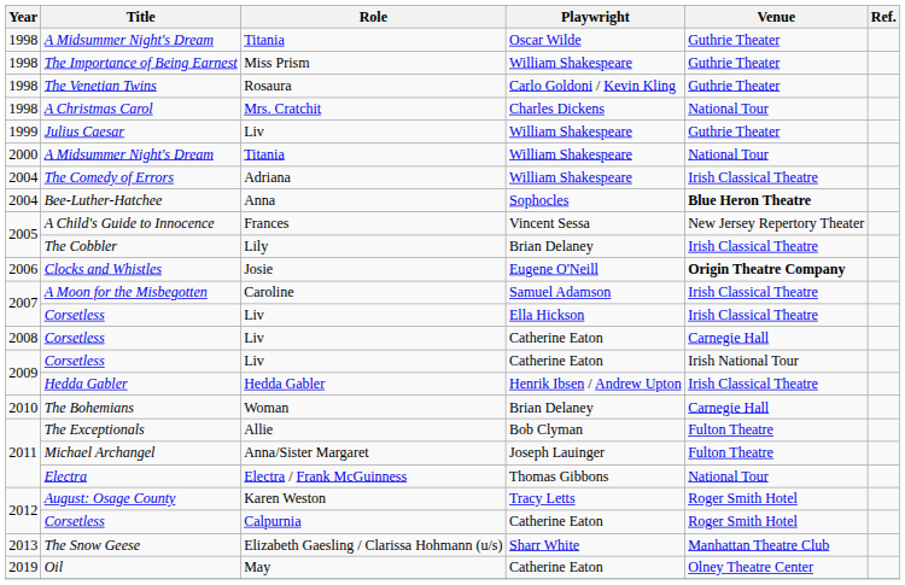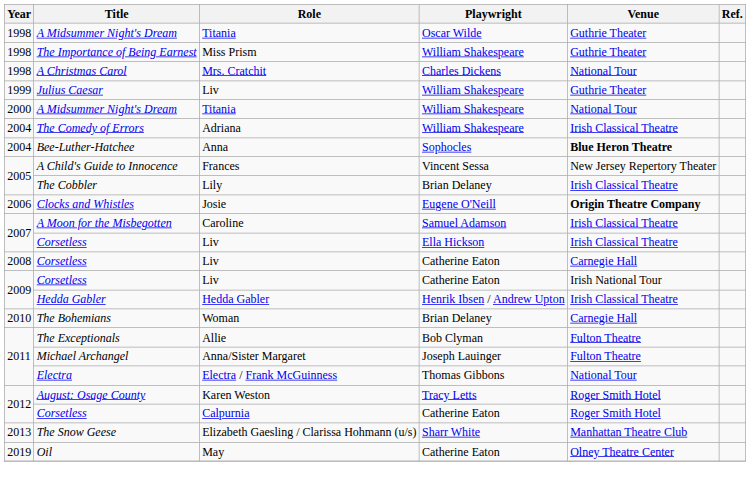- row: 1998 | The Venetian Twins | Rosaura | Carlo Goldoni / Kevin Kling | Guthrie Theater
